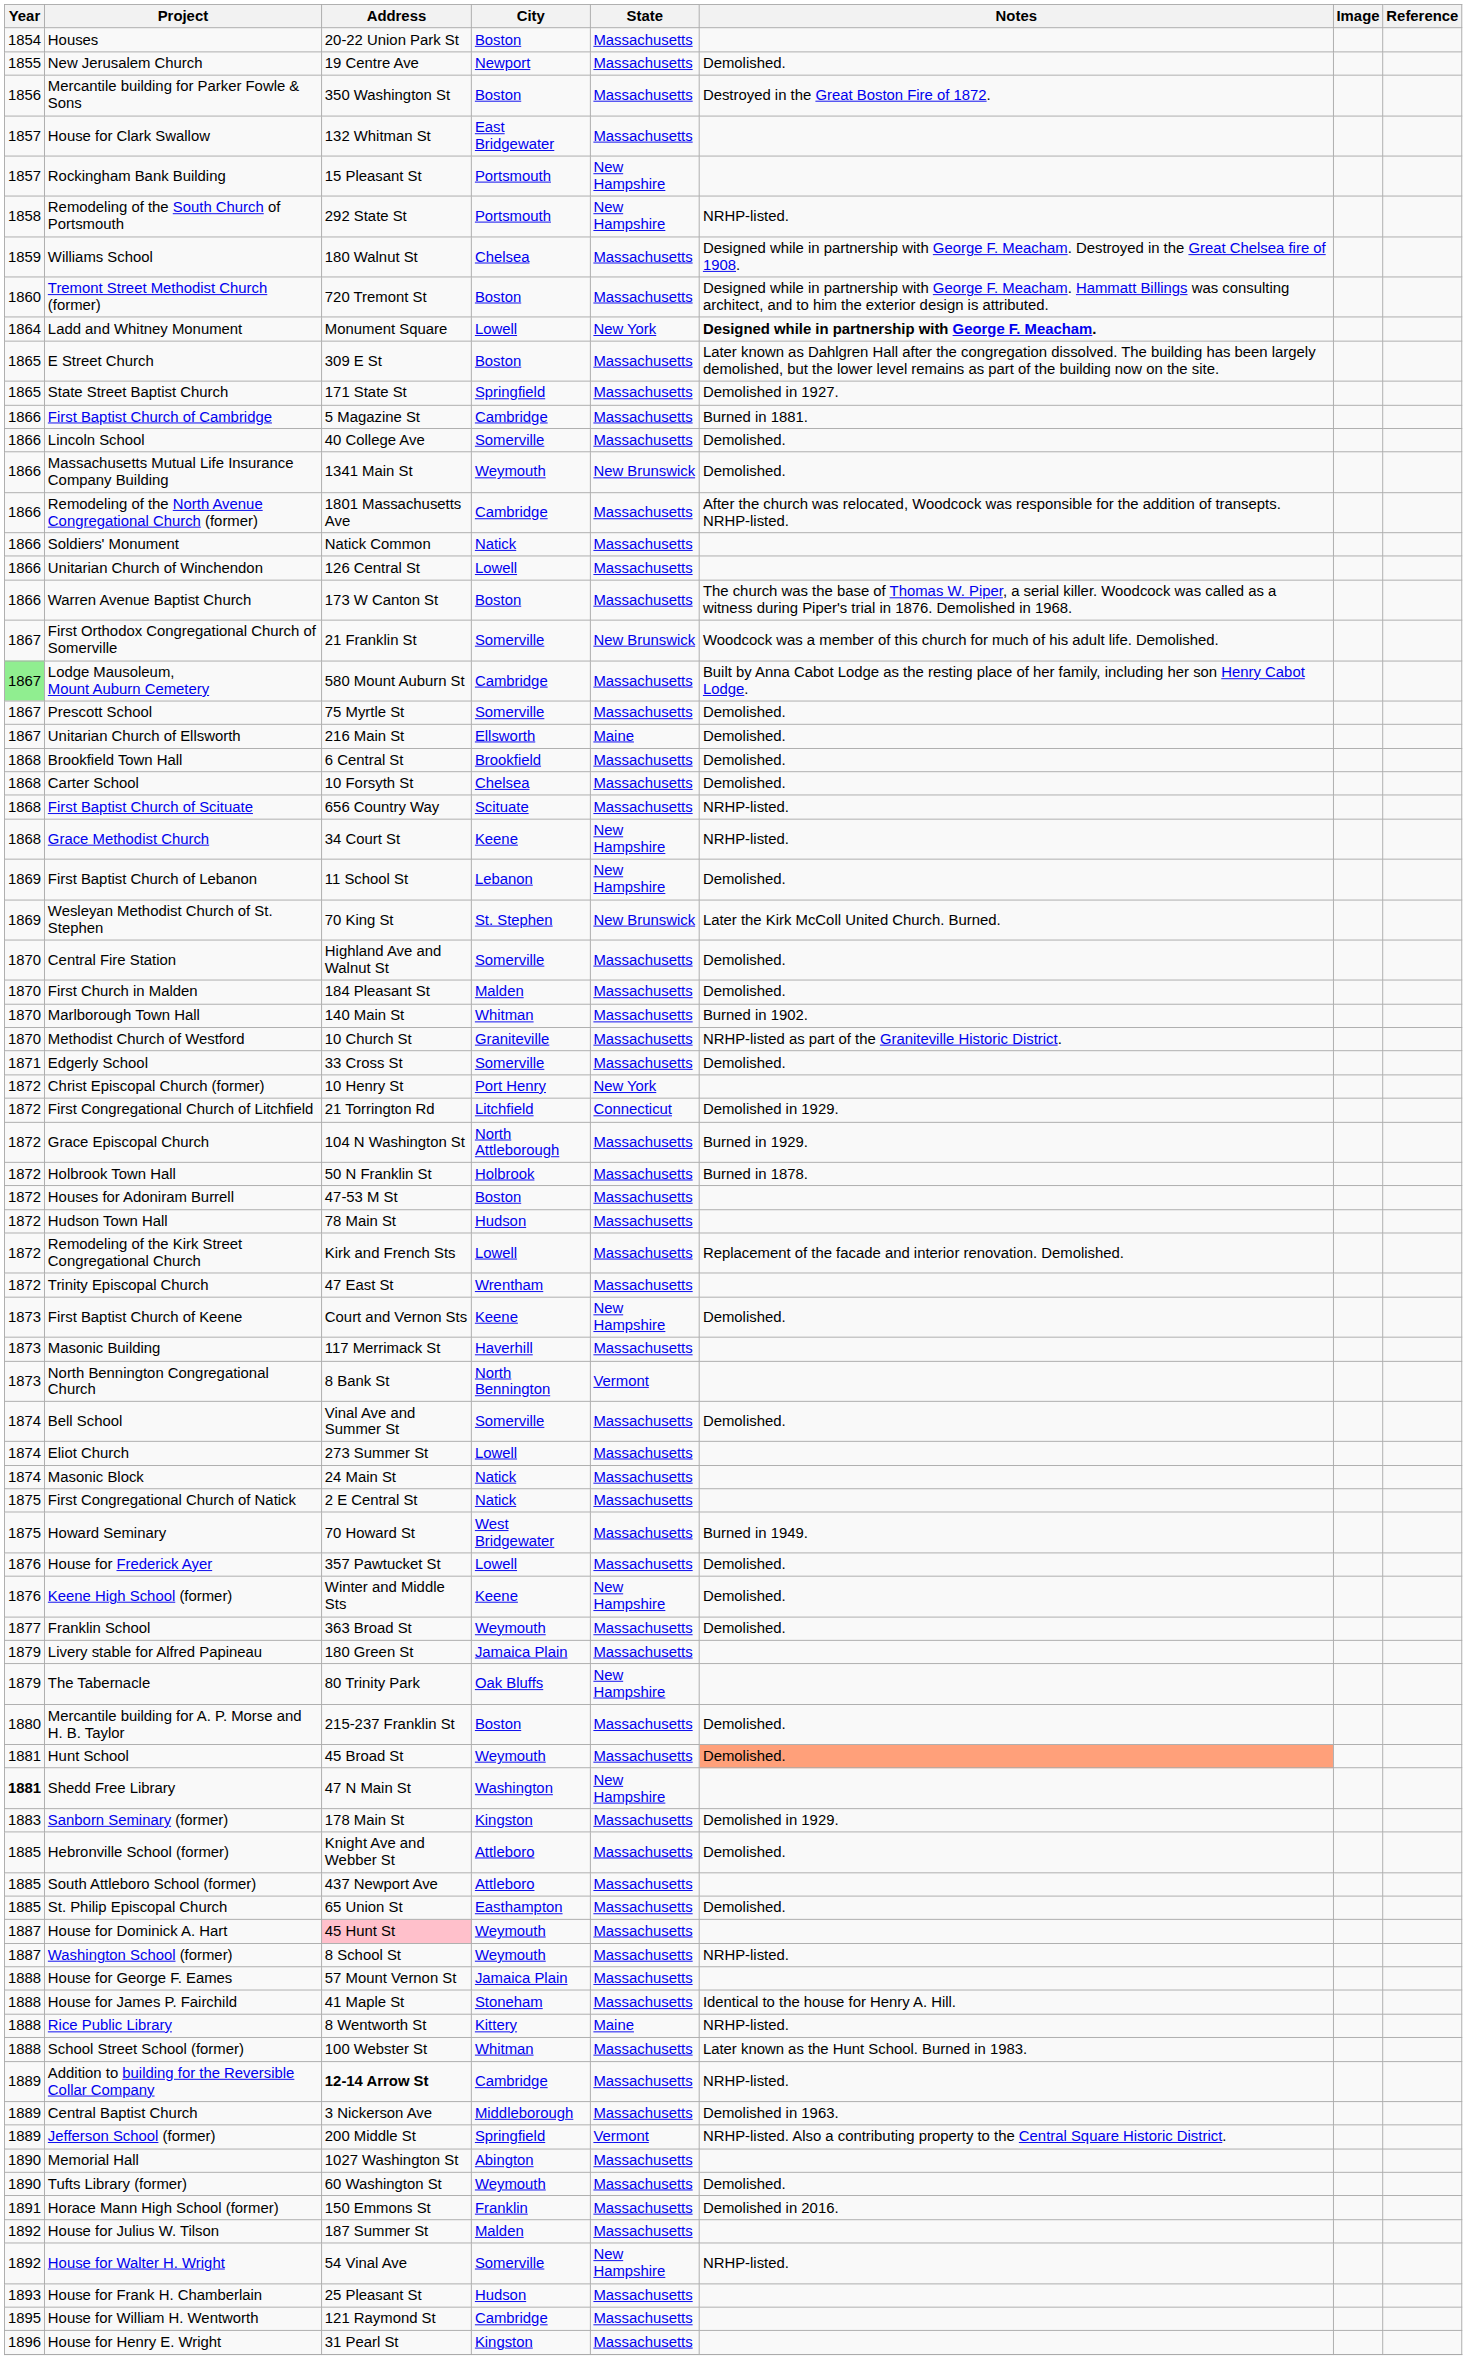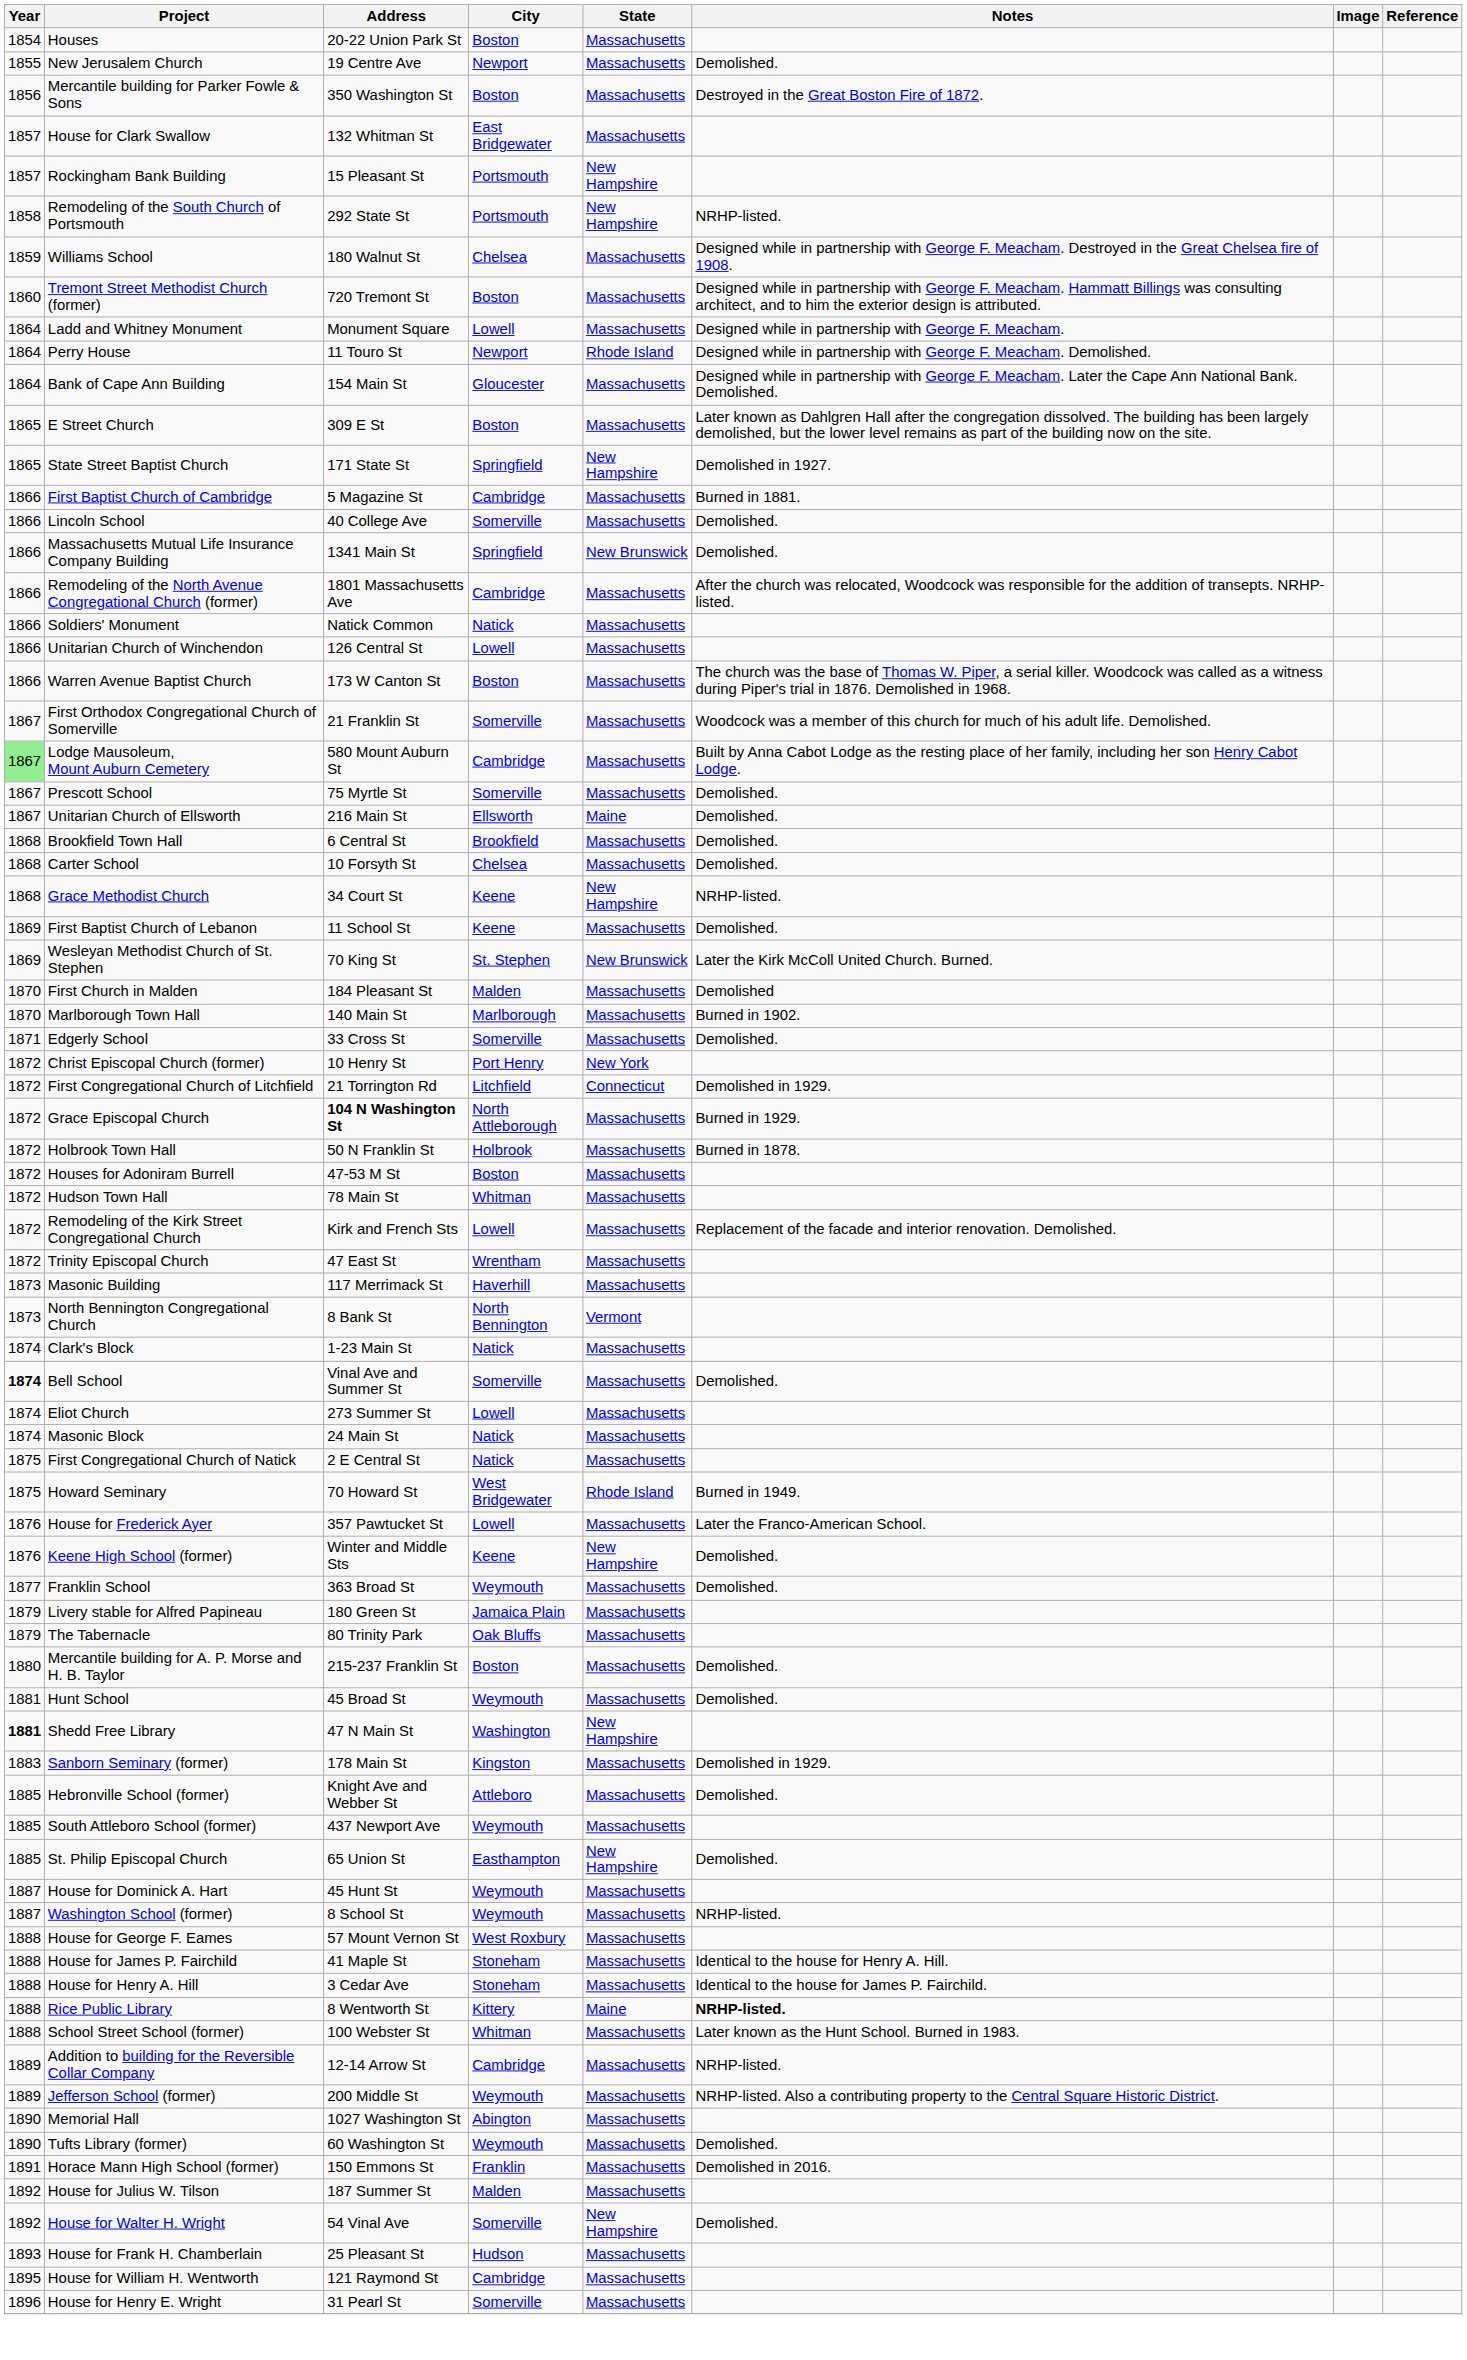Ladd and Whitney Monument | State: New York -> Massachusetts
Ladd and Whitney Monument | Notes: bold -> normal
+ row: 1864 | Perry House | 11 Touro St | Newport | Rhode Island | Designed while in partnership with George F. Meacham. Demolished.
+ row: 1864 | Bank of Cape Ann Building | 154 Main St | Gloucester | Massachusetts | Designed while in partnership with George F. Meacham. Later the Cape Ann National Bank. Demolished.
State Street Baptist Church | State: Massachusetts -> New Hampshire
Massachusetts Mutual Life Insurance Company Building | City: Weymouth -> Springfield
First Orthodox Congregational Church of Somerville | State: New Brunswick -> Massachusetts
- row: 1868 | First Baptist Church of Scituate | 656 Country Way | Scituate | Massachusetts | NRHP-listed.
First Baptist Church of Lebanon | City: Lebanon -> Keene
First Baptist Church of Lebanon | State: New Hampshire -> Massachusetts
- row: 1870 | Central Fire Station | Highland Ave and Walnut St | Somerville | Massachusetts | Demolished.
First Church in Malden | Notes: Demolished. -> Demolished
Marlborough Town Hall | City: Whitman -> Marlborough
- row: 1870 | Methodist Church of Westford | 10 Church St | Graniteville | Massachusetts | NRHP-listed as part of the Graniteville Historic District.
Grace Episcopal Church | Address: normal -> bold
Hudson Town Hall | City: Hudson -> Whitman
- row: 1873 | First Baptist Church of Keene | Court and Vernon Sts | Keene | New Hampshire | Demolished.
+ row: 1874 | Clark's Block | 1-23 Main St | Natick | Massachusetts
Bell School | Year: normal -> bold
Howard Seminary | State: Massachusetts -> Rhode Island
House for Frederick Ayer | Notes: Demolished. -> Later the Franco-American School.
The Tabernacle | State: New Hampshire -> Massachusetts
Hunt School | Notes: lightsalmon background -> no background
South Attleboro School (former) | City: Attleboro -> Weymouth
St. Philip Episcopal Church | State: Massachusetts -> New Hampshire
House for Dominick A. Hart | Address: pink background -> no background
House for George F. Eames | City: Jamaica Plain -> West Roxbury
+ row: 1888 | House for Henry A. Hill | 3 Cedar Ave | Stoneham | Massachusetts | Identical to the house for James P. Fairchild.
Rice Public Library | Notes: normal -> bold
Addition to building for the Reversible Collar Company | Address: bold -> normal
- row: 1889 | Central Baptist Church | 3 Nickerson Ave | Middleborough | Massachusetts | Demolished in 1963.
Jefferson School (former) | City: Springfield -> Weymouth
Jefferson School (former) | State: Vermont -> Massachusetts
House for Walter H. Wright | Notes: NRHP-listed. -> Demolished.
House for Henry E. Wright | City: Kingston -> Somerville
